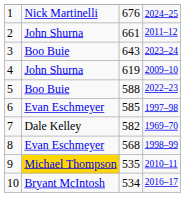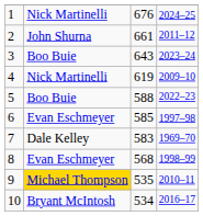4 | column 2: John Shurna -> Nick Martinelli
7 | column 3: 582 -> 583
